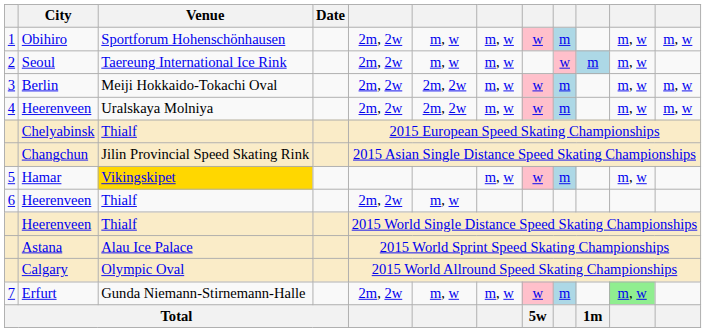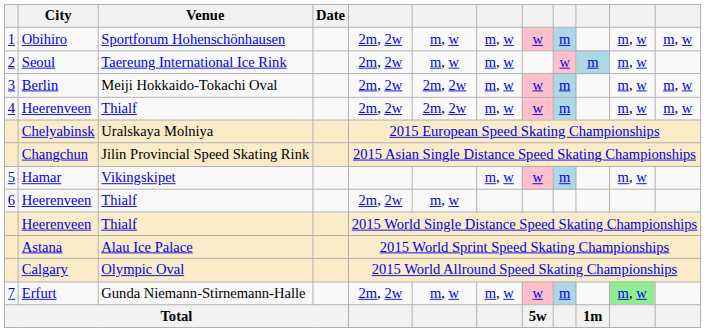4 / Heerenveen | Venue: Uralskaya Molniya -> Thialf
Chelyabinsk | Venue: Thialf -> Uralskaya Molniya
Hamar | Venue: gold background -> no background
